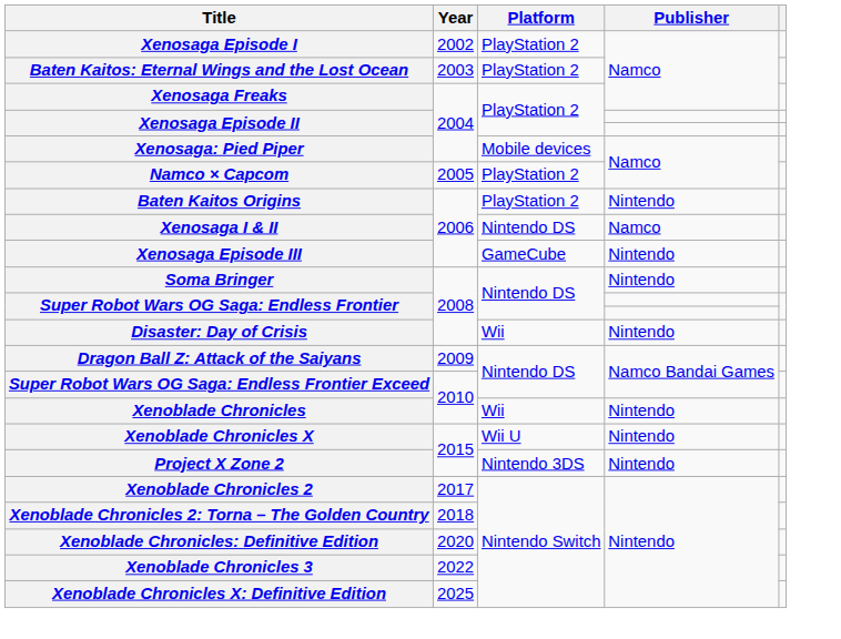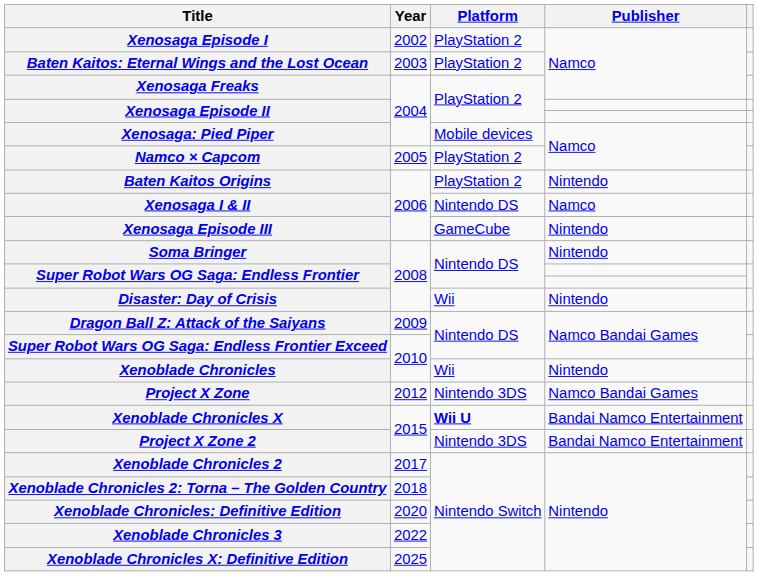+ row: Project X Zone | 2012 | Nintendo 3DS | Namco Bandai Games
Xenoblade Chronicles X | Platform: normal -> bold
Xenoblade Chronicles X | Publisher: Nintendo -> Bandai Namco Entertainment
Project X Zone 2 | Publisher: Nintendo -> Bandai Namco Entertainment
